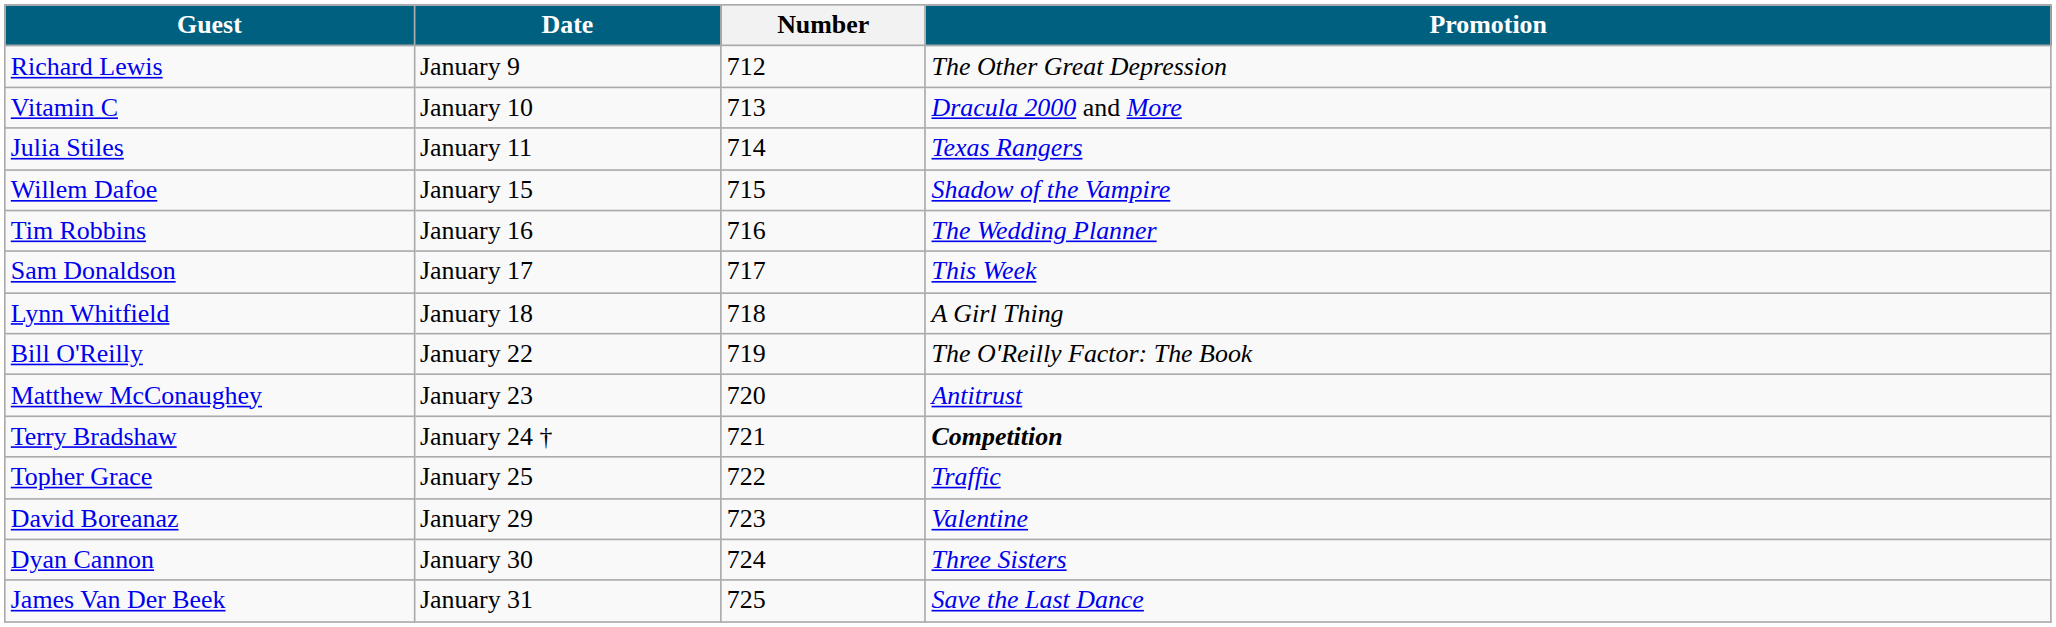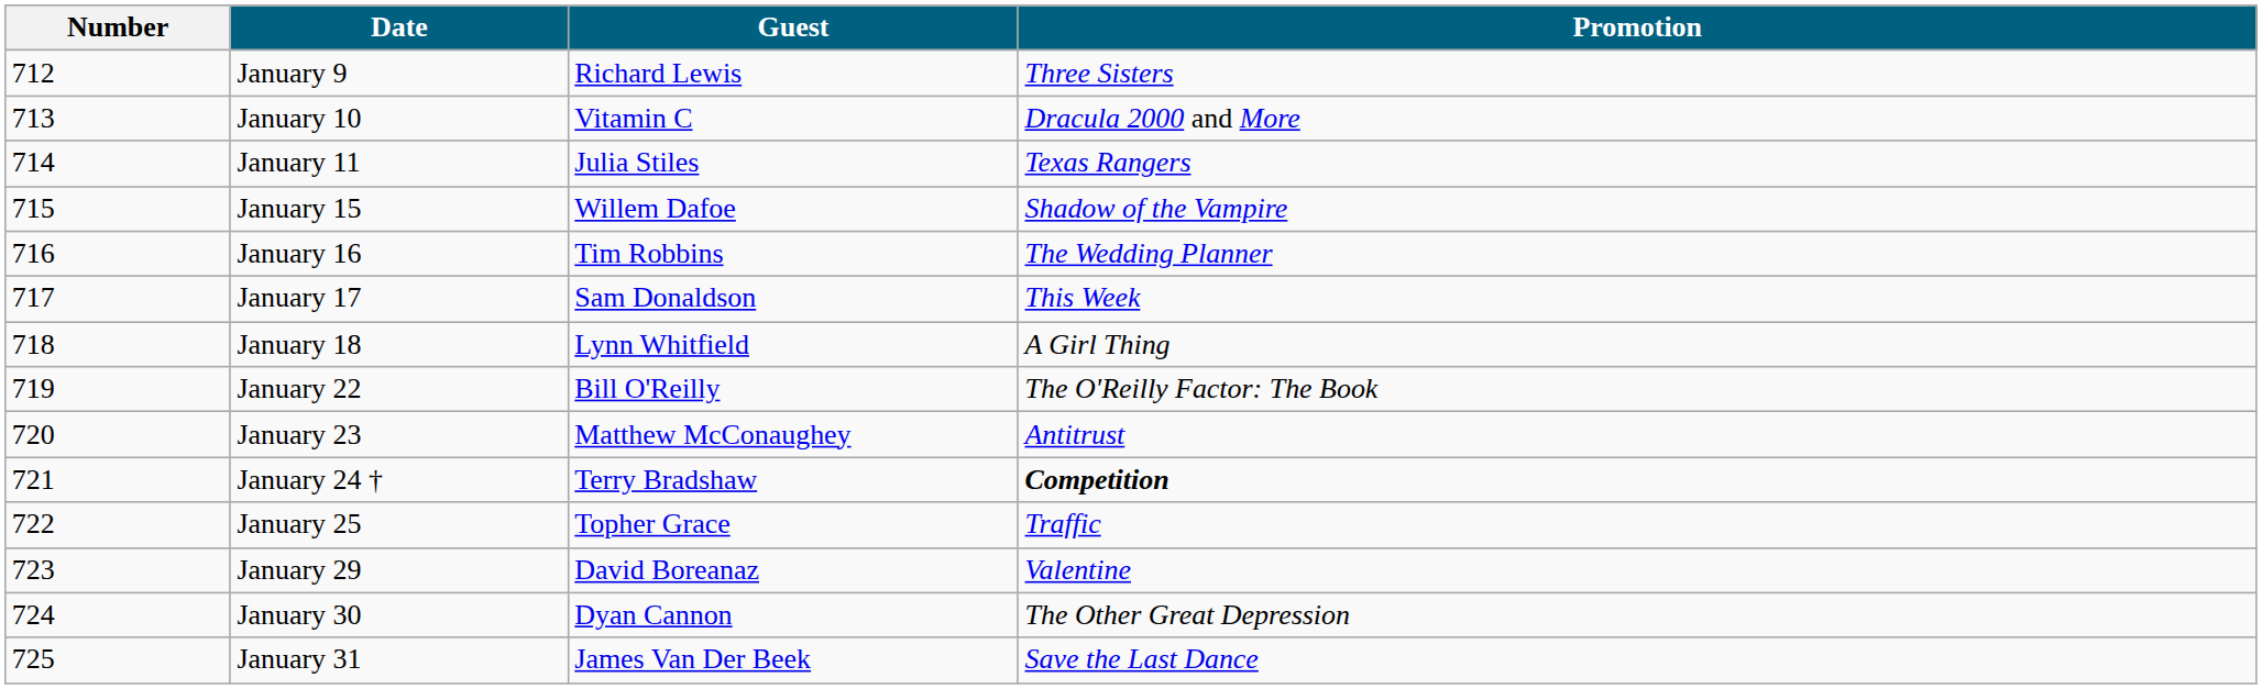columns swapped: Number <-> Guest
January 9 | Promotion: The Other Great Depression -> Three Sisters
January 30 | Promotion: Three Sisters -> The Other Great Depression
